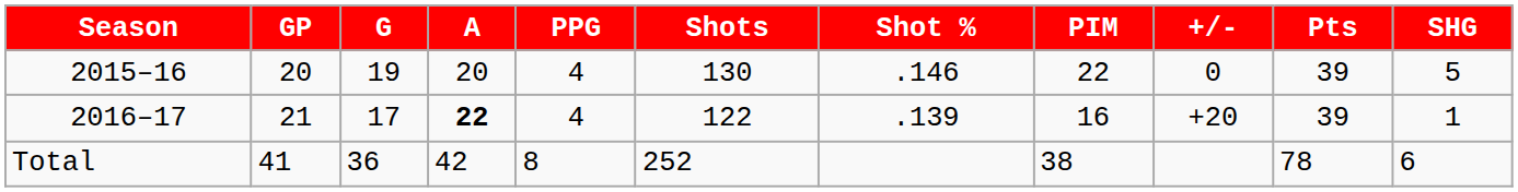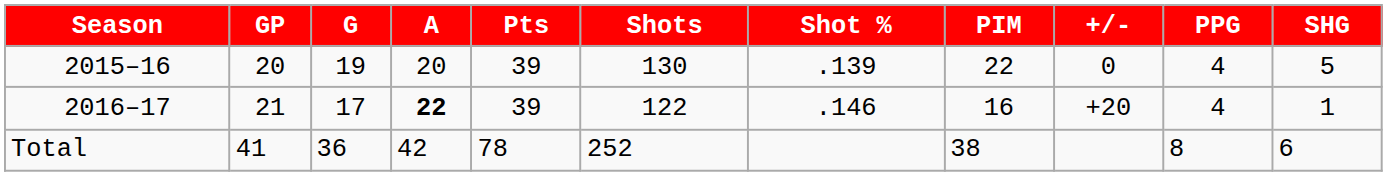columns swapped: Pts <-> PPG
2015–16 | Shot %: .146 -> .139
2016–17 | Shot %: .139 -> .146
